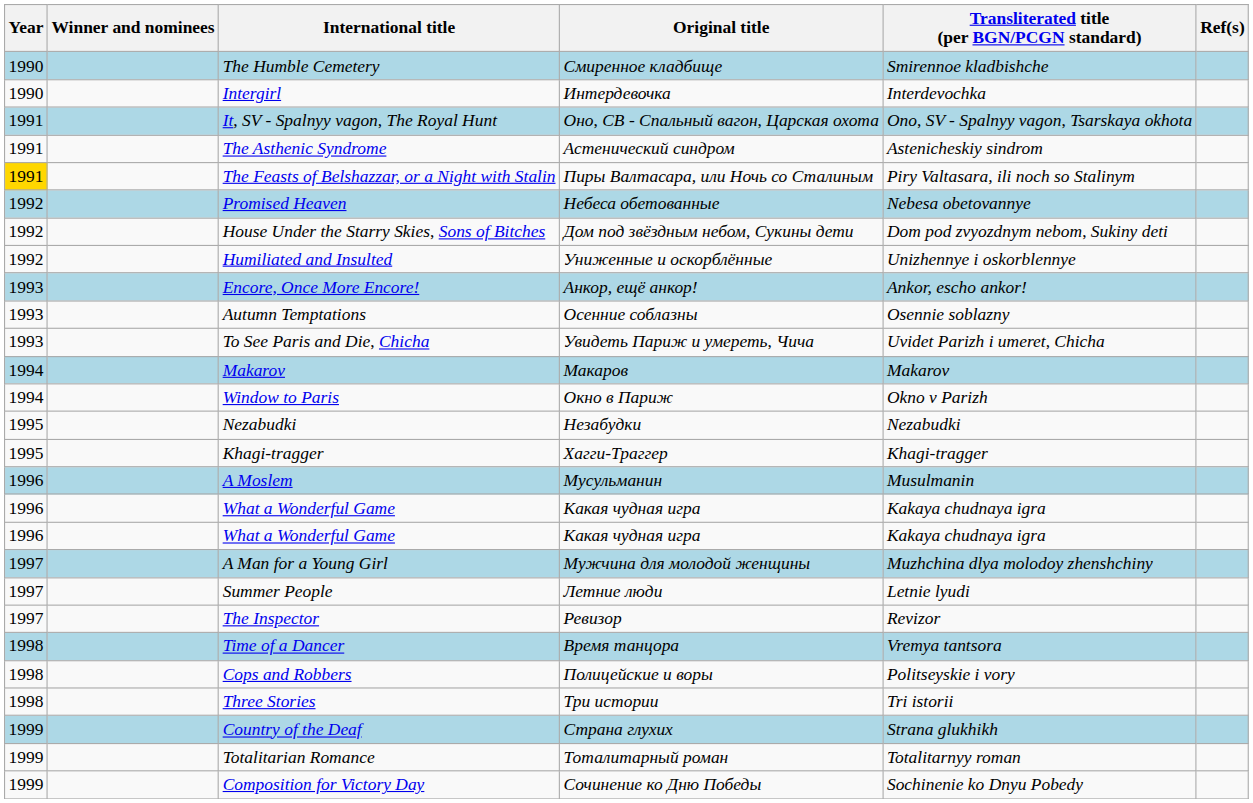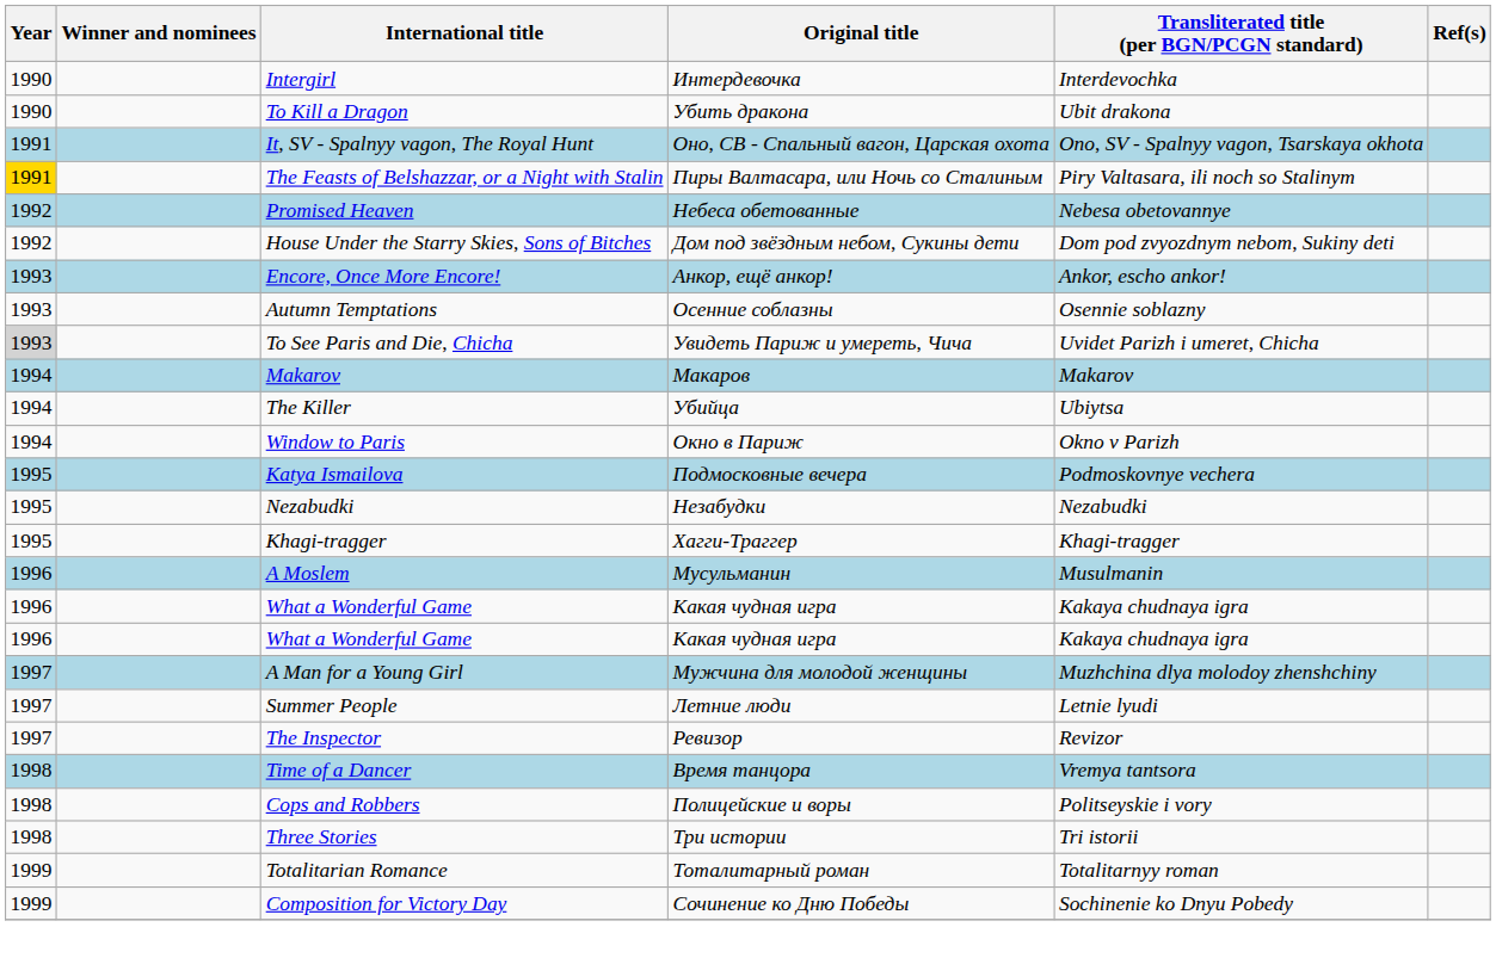- row: 1990 | The Humble Cemetery | Смиренное кладбище | Smirennoe kladbishche
+ row: 1990 | To Kill a Dragon | Убить дракона | Ubit drakona
- row: 1991 | The Asthenic Syndrome | Астенический синдром | Astenicheskiy sindrom
- row: 1992 | Humiliated and Insulted | Униженные и оскорблённые | Unizhennye i oskorblennye
To See Paris and Die, Chicha | Year: no background -> lightgrey background
+ row: 1994 | The Killer | Убийца | Ubiytsa
+ row: 1995 | Katya Ismailova | Подмосковные вечера | Podmoskovnye vechera
- row: 1999 | Country of the Deaf | Страна глухих | Strana glukhikh
